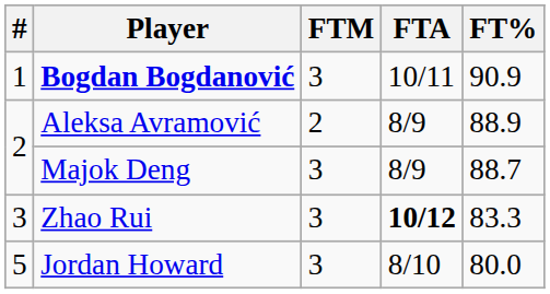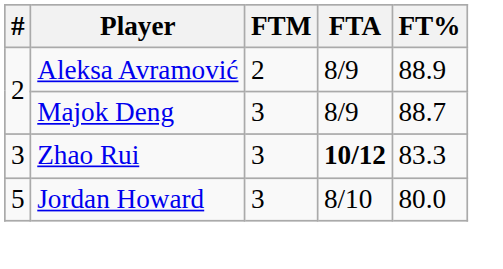- row: 1 | Bogdan Bogdanović | 3 | 10/11 | 90.9
